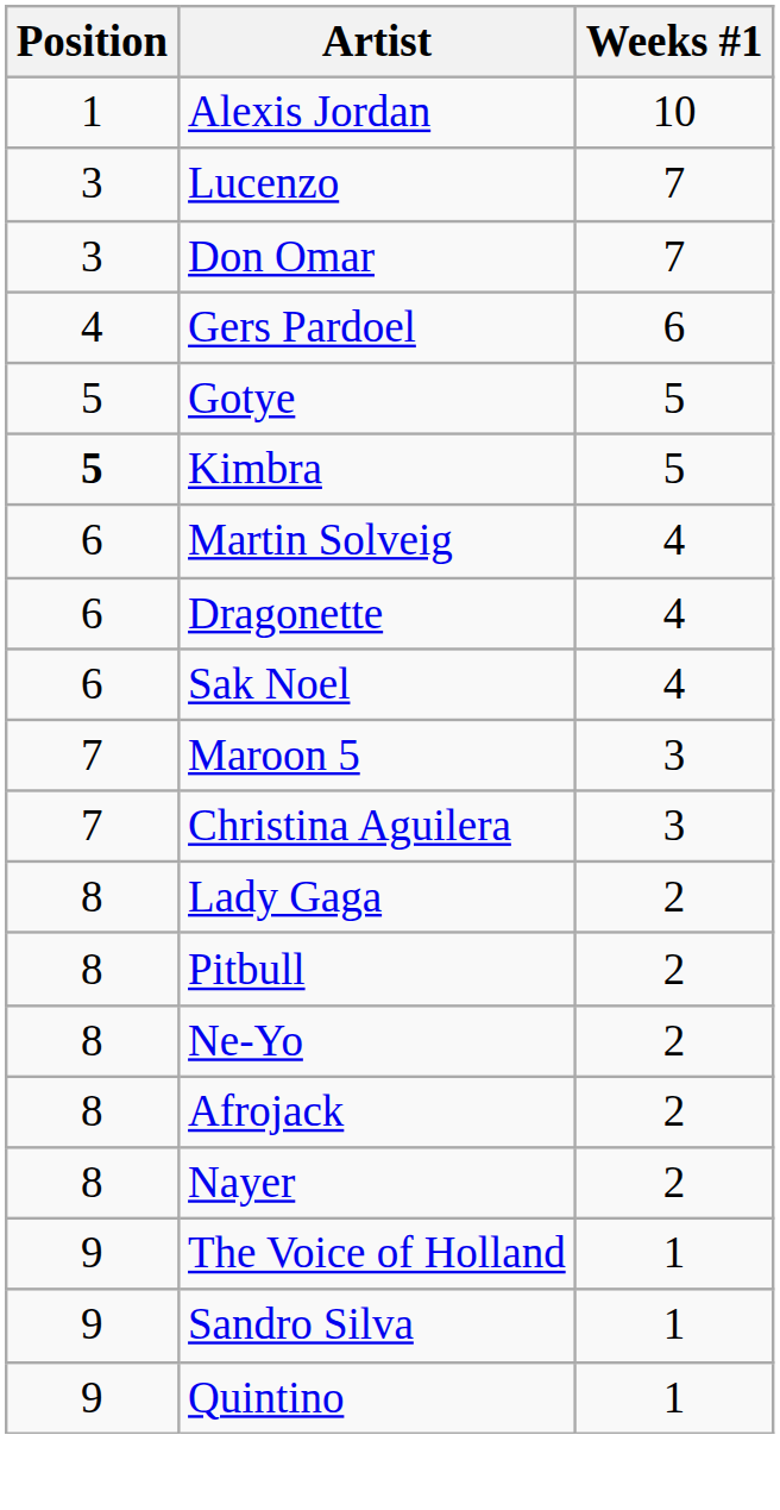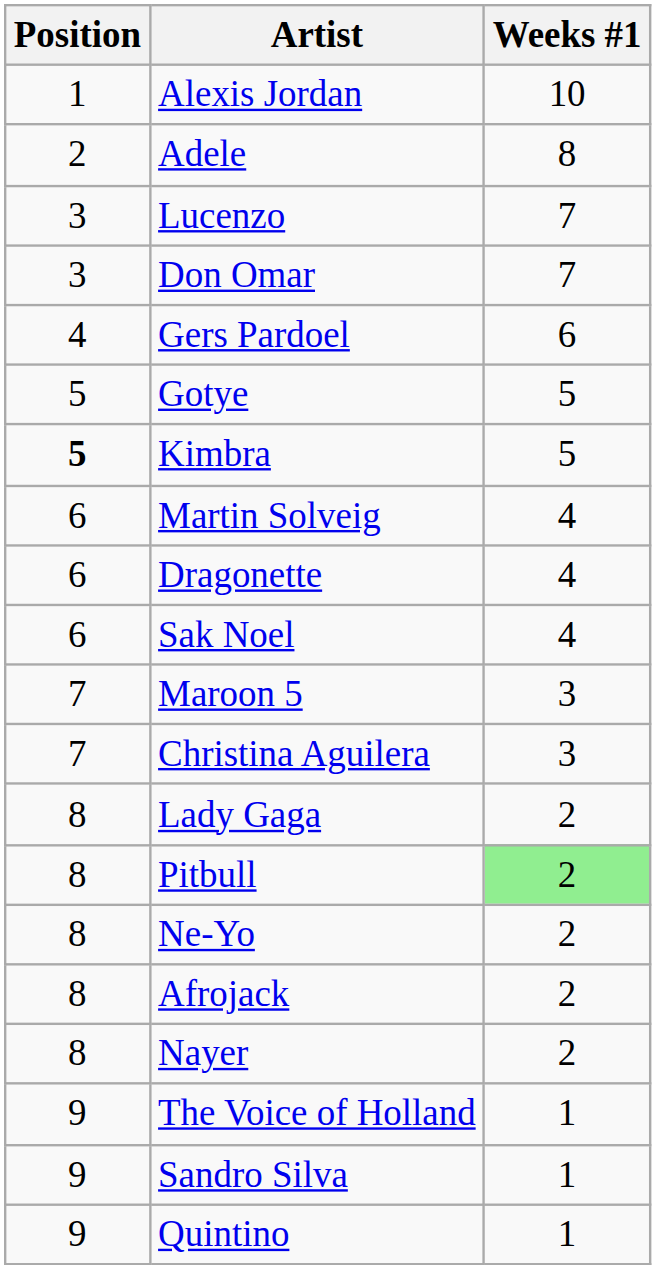+ row: 2 | Adele | 8
Pitbull | Weeks #1: no background -> lightgreen background
